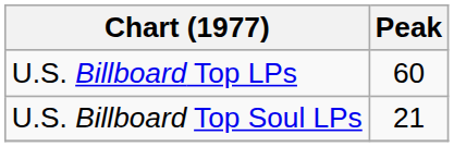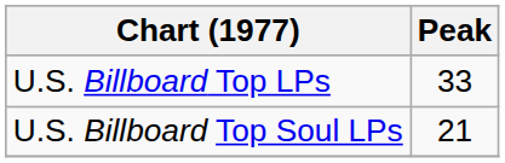U.S. Billboard Top LPs | Peak: 60 -> 33
